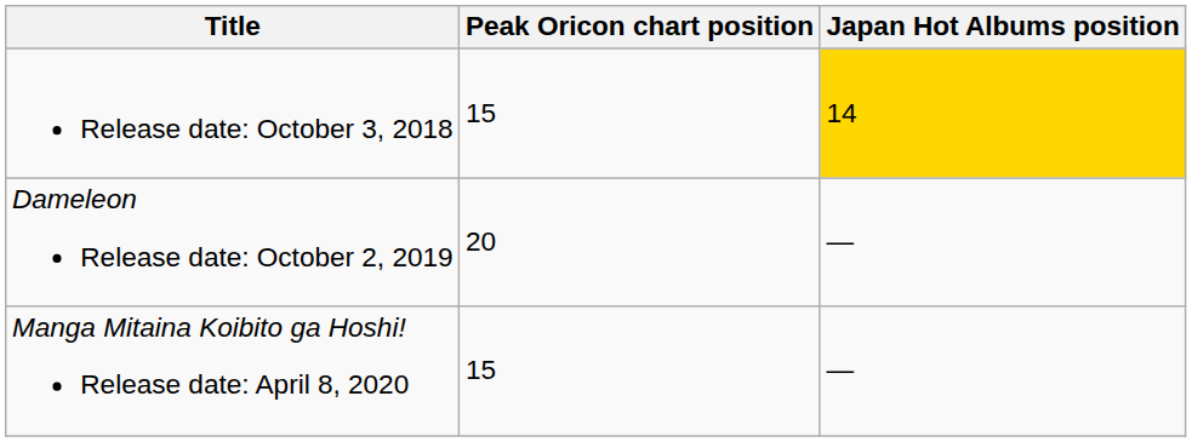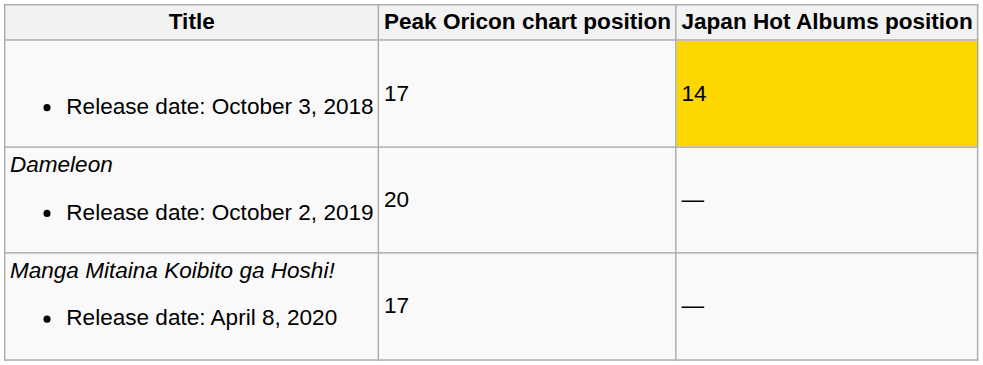Release date: October 3, 2018 | Peak Oricon chart position: 15 -> 17
Manga Mitaina Koibito ga Hoshi! Release date: April 8, 2020 | Peak Oricon chart position: 15 -> 17
